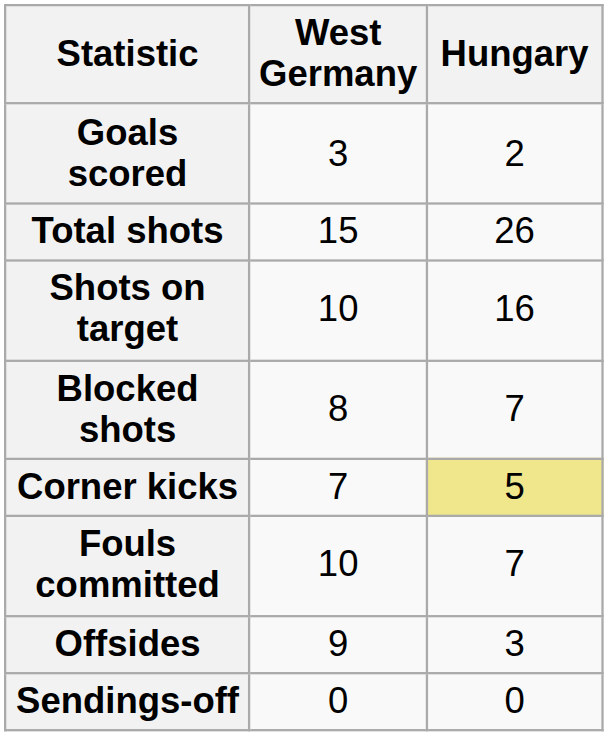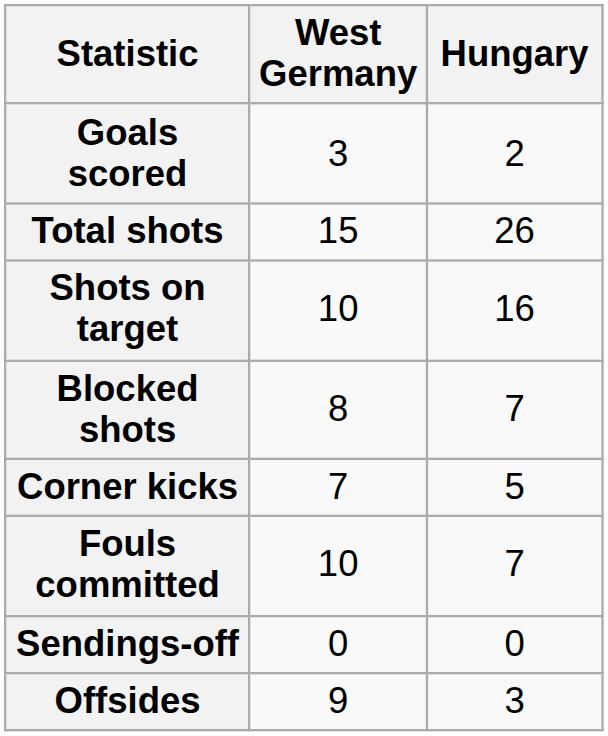Corner kicks | Hungary: khaki background -> no background
rows swapped: Offsides <-> Sendings-off
